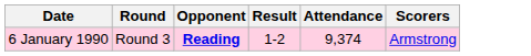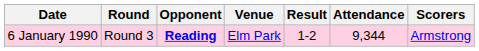+ column: Venue | Elm Park
6 January 1990 | Attendance: 9,374 -> 9,344
